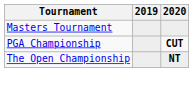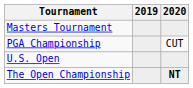PGA Championship | 2020: bold -> normal
+ row: U.S. Open
